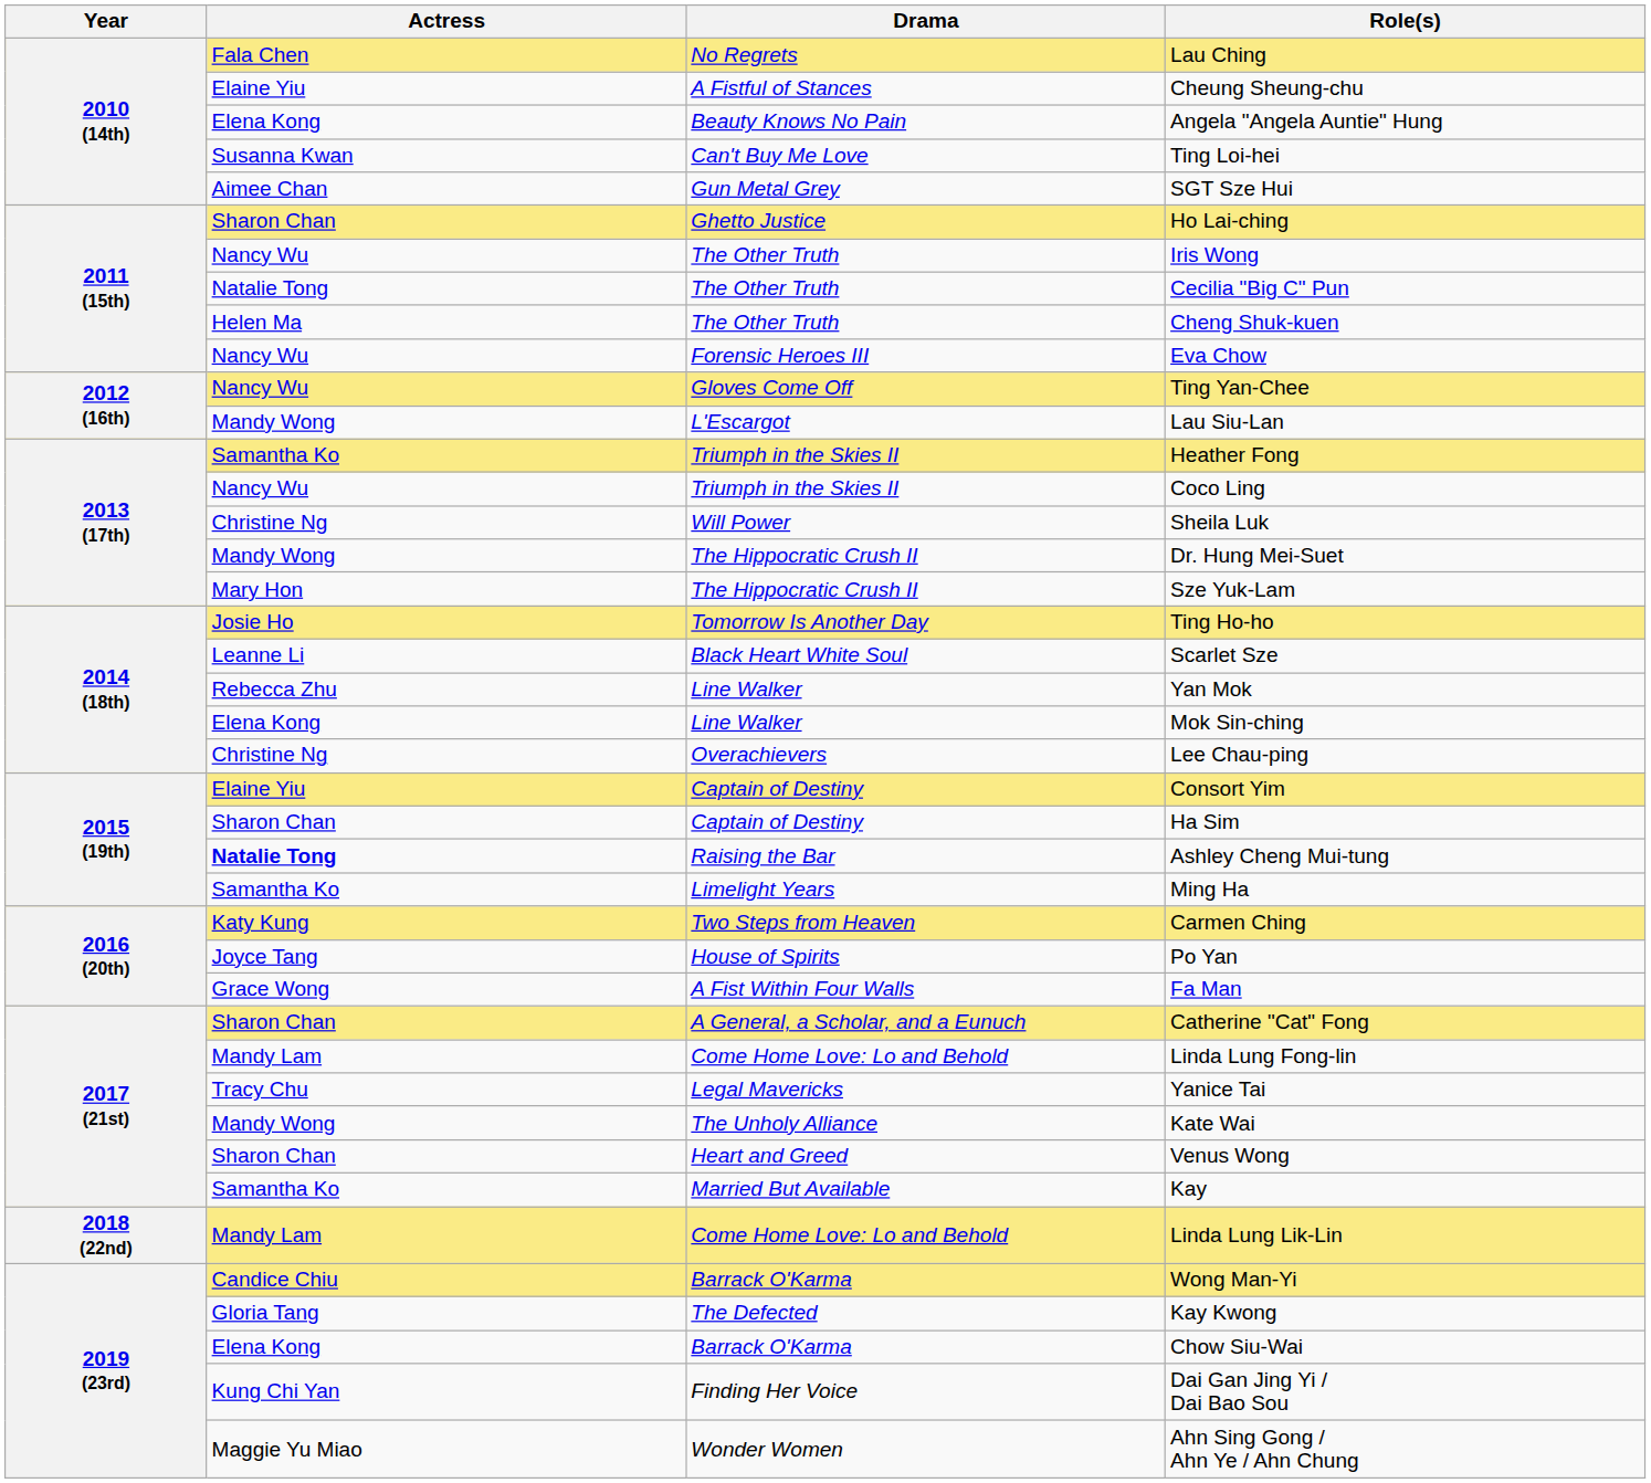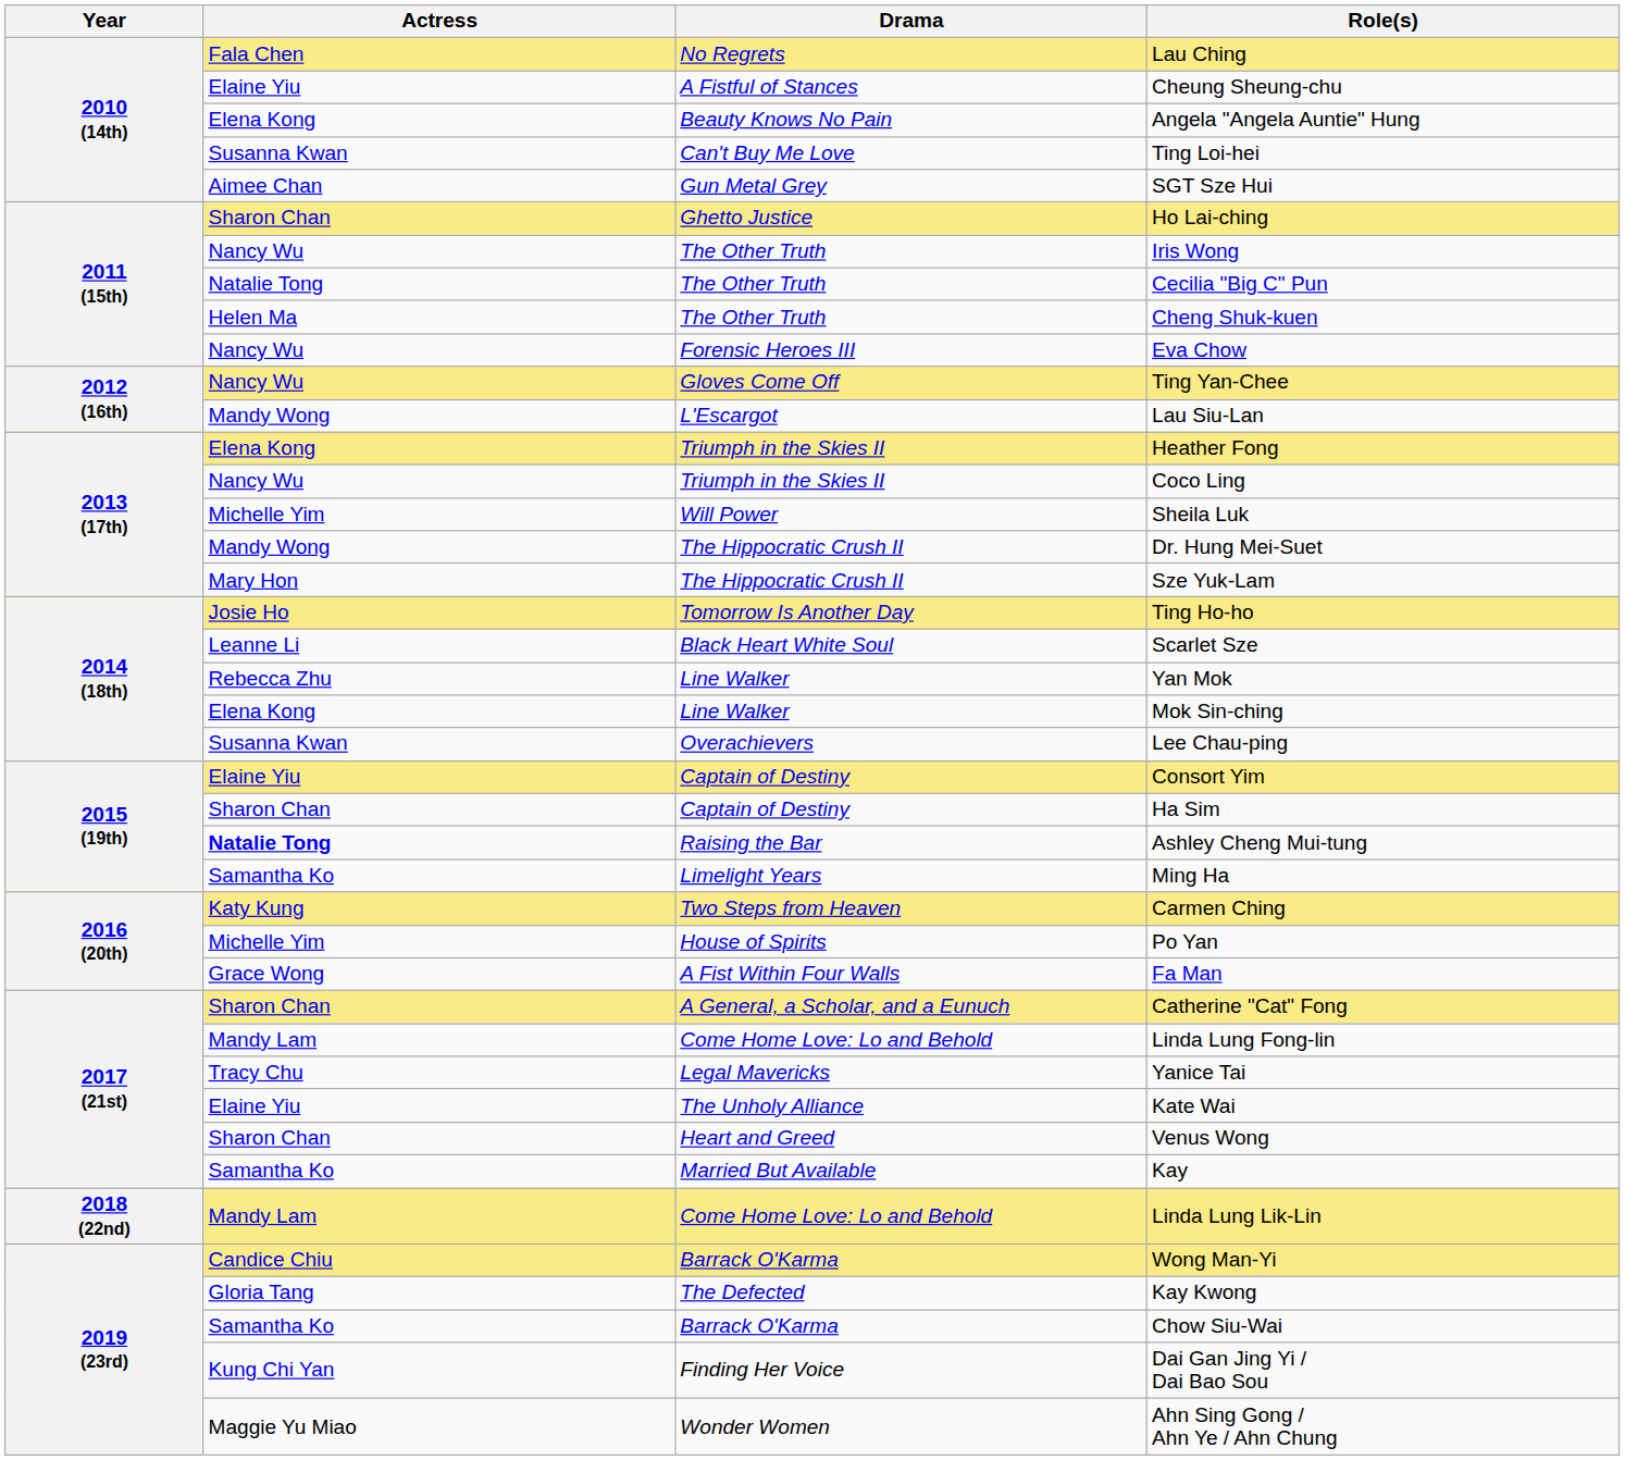Heather Fong | Actress: Samantha Ko -> Elena Kong
Sheila Luk | Actress: Christine Ng -> Michelle Yim
Lee Chau-ping | Actress: Christine Ng -> Susanna Kwan
Po Yan | Actress: Joyce Tang -> Michelle Yim
Kate Wai | Actress: Mandy Wong -> Elaine Yiu
Chow Siu-Wai | Actress: Elena Kong -> Samantha Ko
